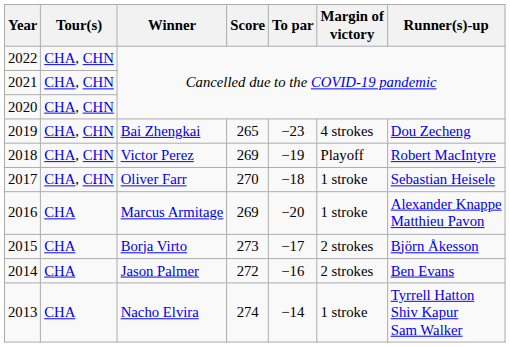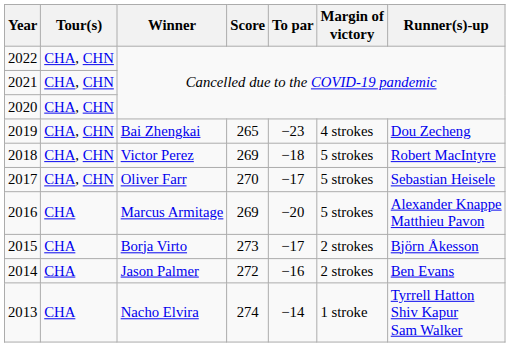2018 | To par: −19 -> −18
2018 | Margin of victory: Playoff -> 5 strokes
2017 | To par: −18 -> −17
2017 | Margin of victory: 1 stroke -> 5 strokes
2016 | Margin of victory: 1 stroke -> 5 strokes
